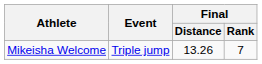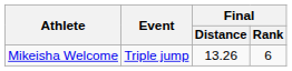Mikeisha Welcome | Final / Rank: 7 -> 6
